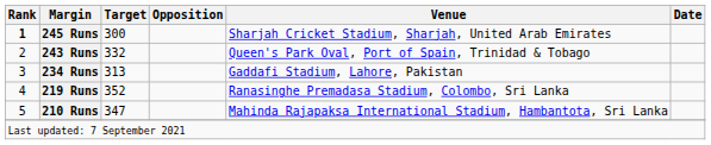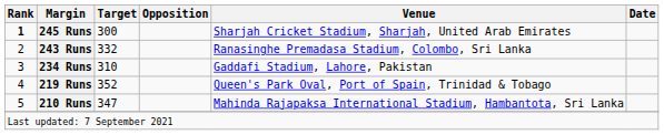243 Runs | Venue: Queen's Park Oval, Port of Spain, Trinidad & Tobago -> Ranasinghe Premadasa Stadium, Colombo, Sri Lanka
234 Runs | Target: 313 -> 310
219 Runs | Venue: Ranasinghe Premadasa Stadium, Colombo, Sri Lanka -> Queen's Park Oval, Port of Spain, Trinidad & Tobago
